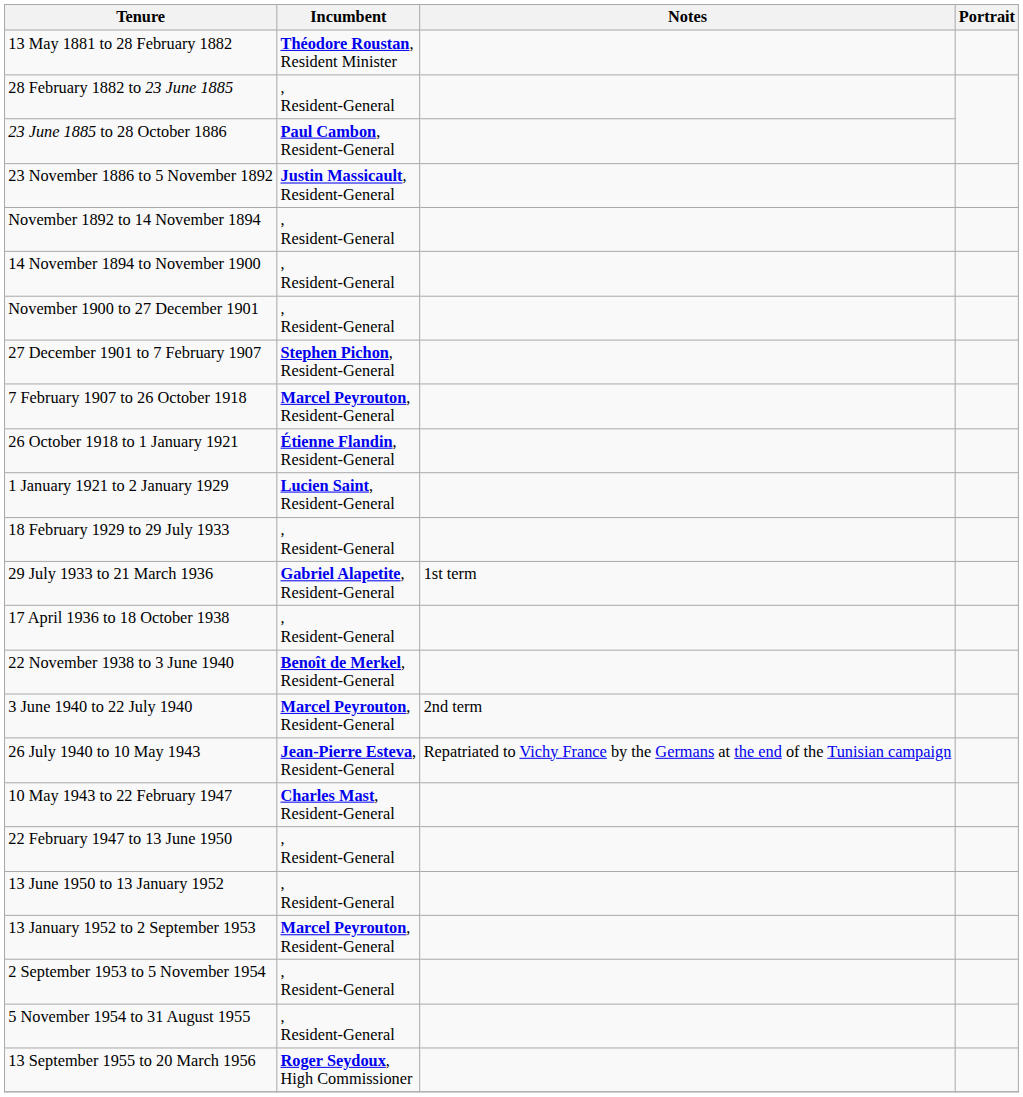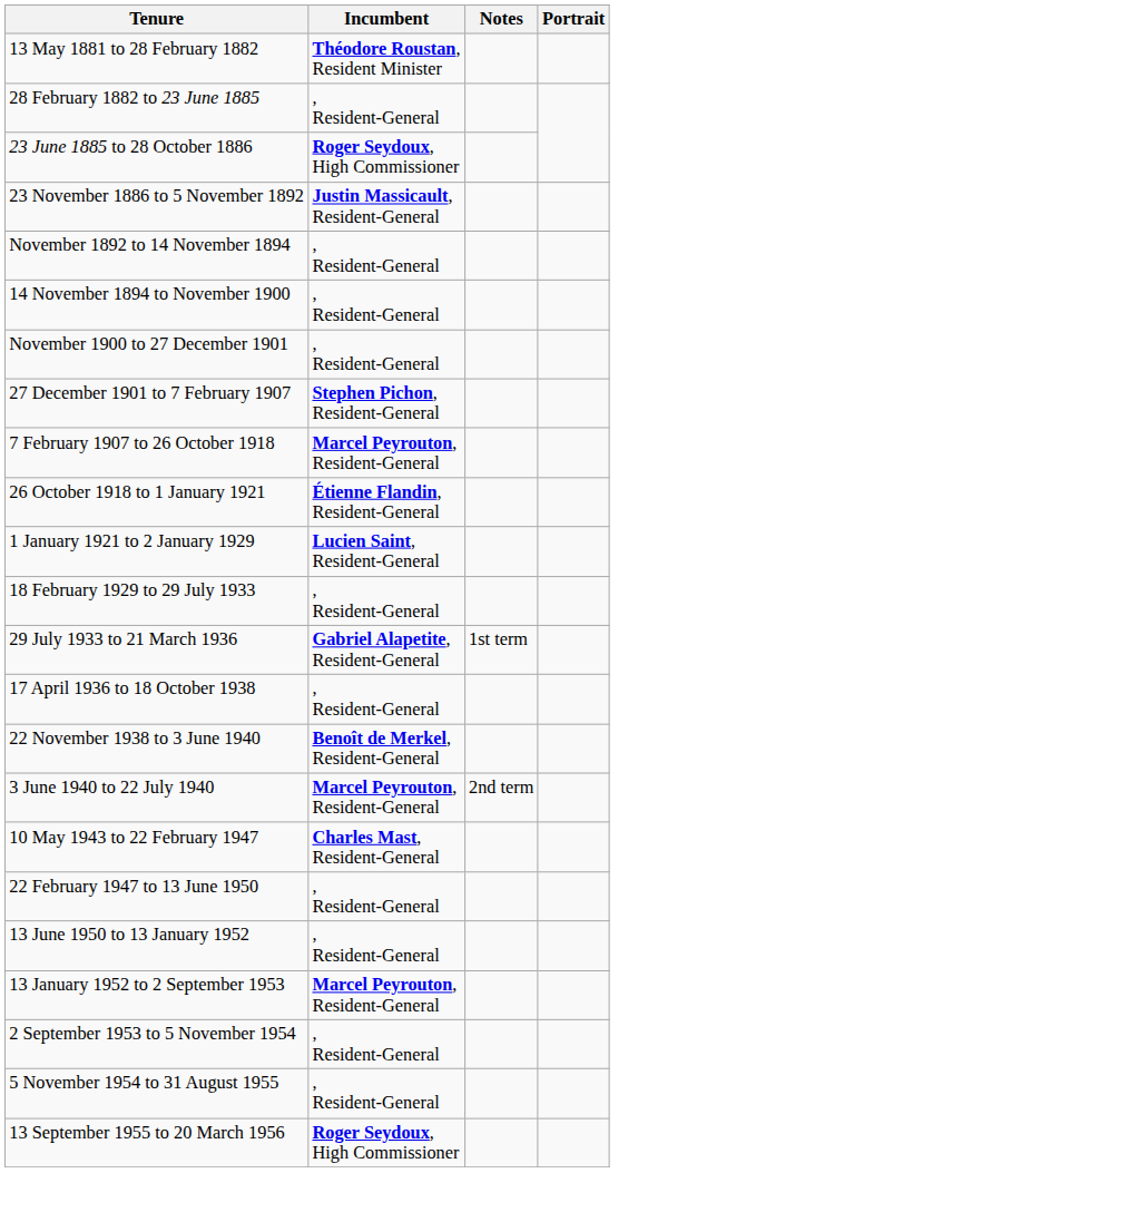23 June 1885 to 28 October 1886 | Incumbent: Paul Cambon, Resident-General -> Roger Seydoux, High Commissioner
- row: 26 July 1940 to 10 May 1943 | Jean-Pierre Esteva, Resident-General | Repatriated to Vichy France by the Germans at the end of the Tunisian campaign
